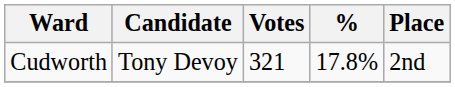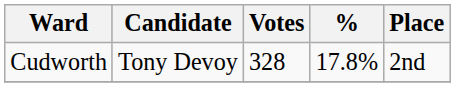Cudworth | Votes: 321 -> 328
